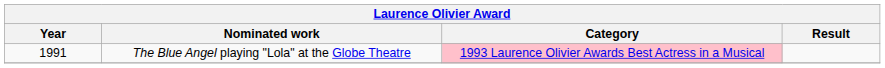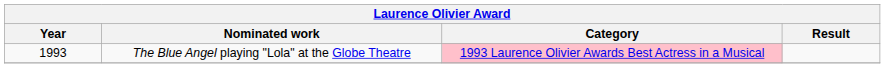The Blue Angel playing "Lola" at the Globe Theatre | Year: 1991 -> 1993
